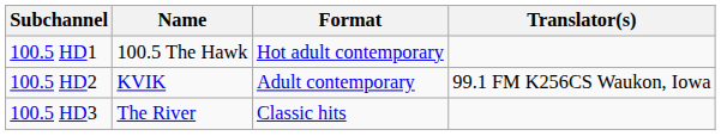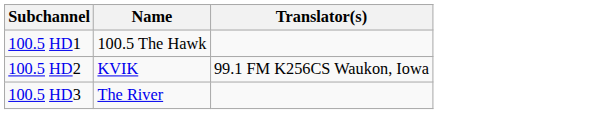- column: Format | Hot adult contemporary | Adult contemporary | Classic hits
